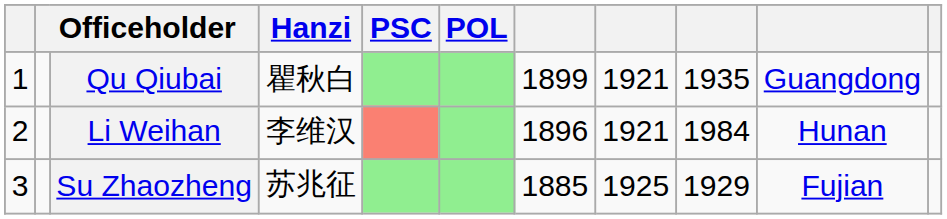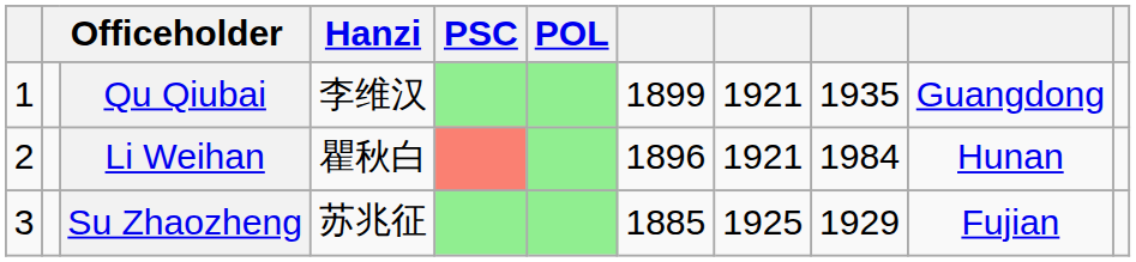Qu Qiubai | Hanzi: 瞿秋白 -> 李维汉
Li Weihan | Hanzi: 李维汉 -> 瞿秋白
